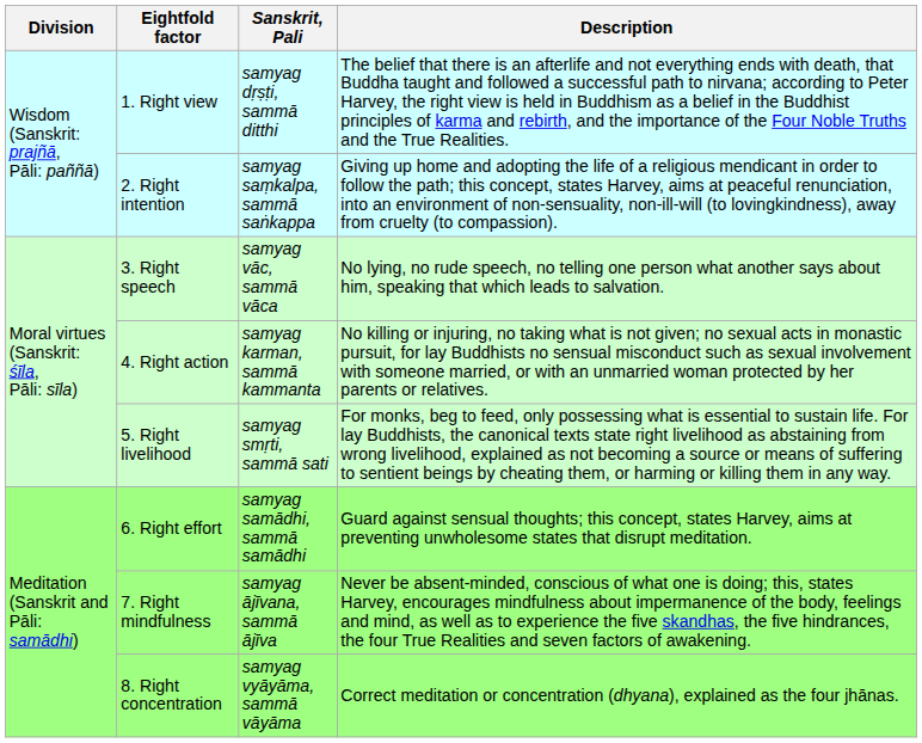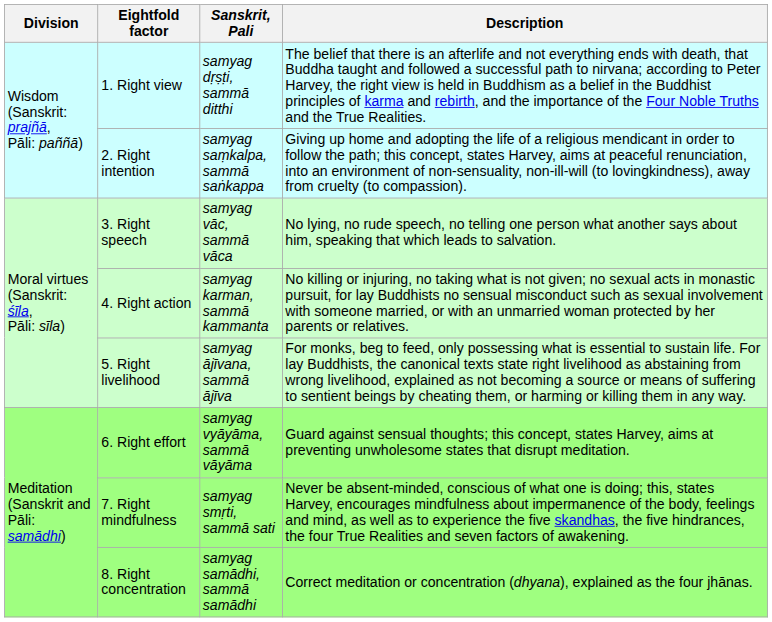5. Right livelihood | Sanskrit, Pali: samyag smṛti, sammā sati -> samyag ājīvana, sammā ājīva
6. Right effort | Sanskrit, Pali: samyag samādhi, sammā samādhi -> samyag vyāyāma, sammā vāyāma
7. Right mindfulness | Sanskrit, Pali: samyag ājīvana, sammā ājīva -> samyag smṛti, sammā sati
8. Right concentration | Sanskrit, Pali: samyag vyāyāma, sammā vāyāma -> samyag samādhi, sammā samādhi
